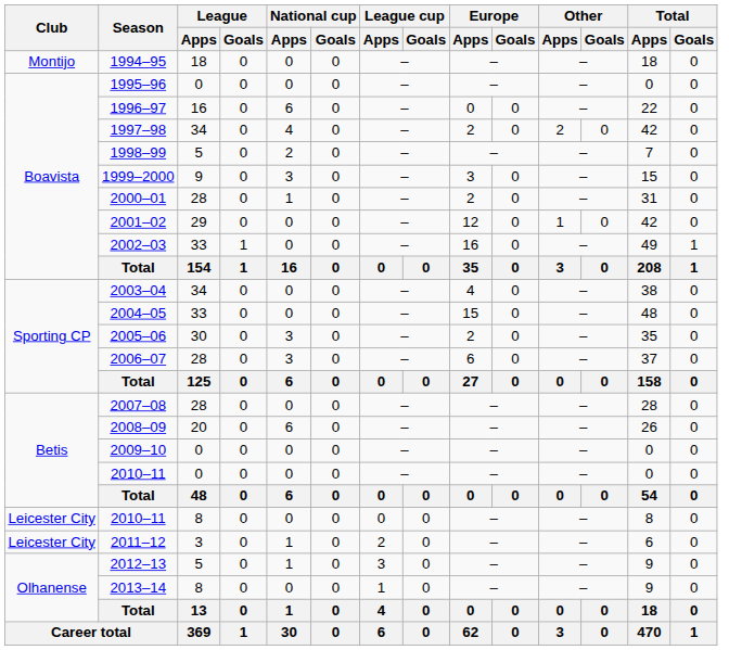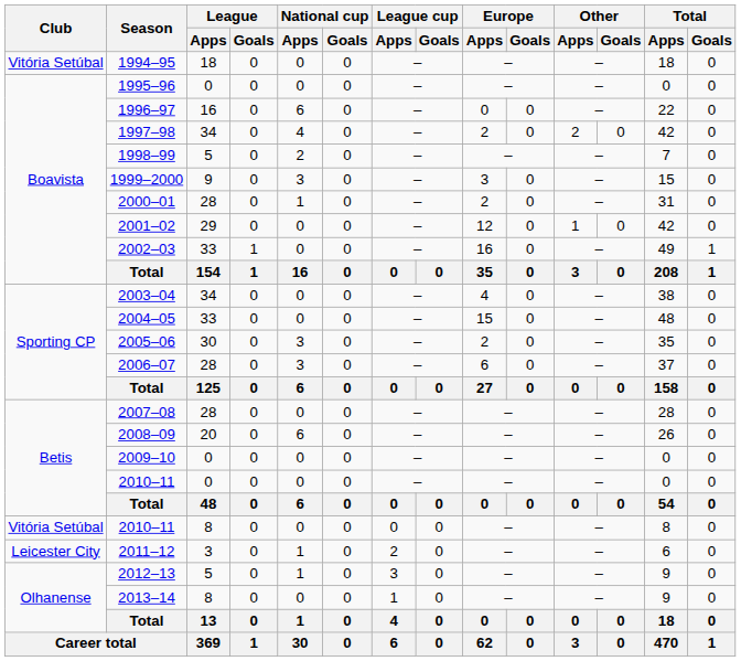1994–95 | Club: Montijo -> Vitória Setúbal
2010–11 / 8 | Club: Leicester City -> Vitória Setúbal
